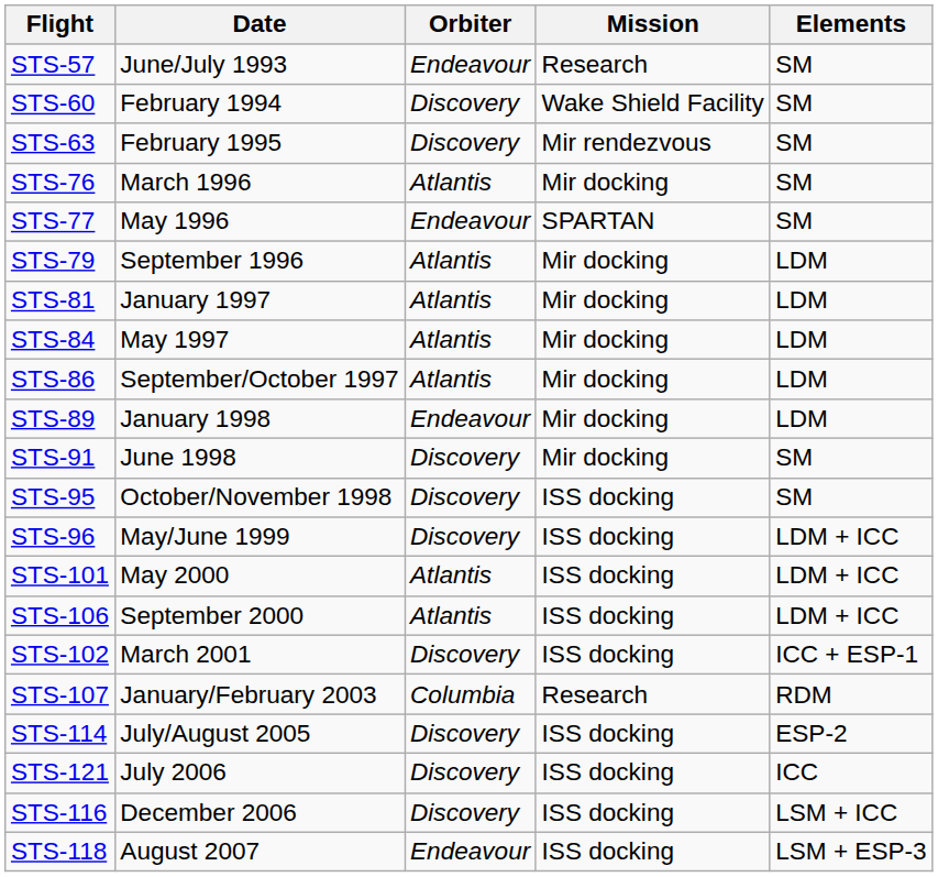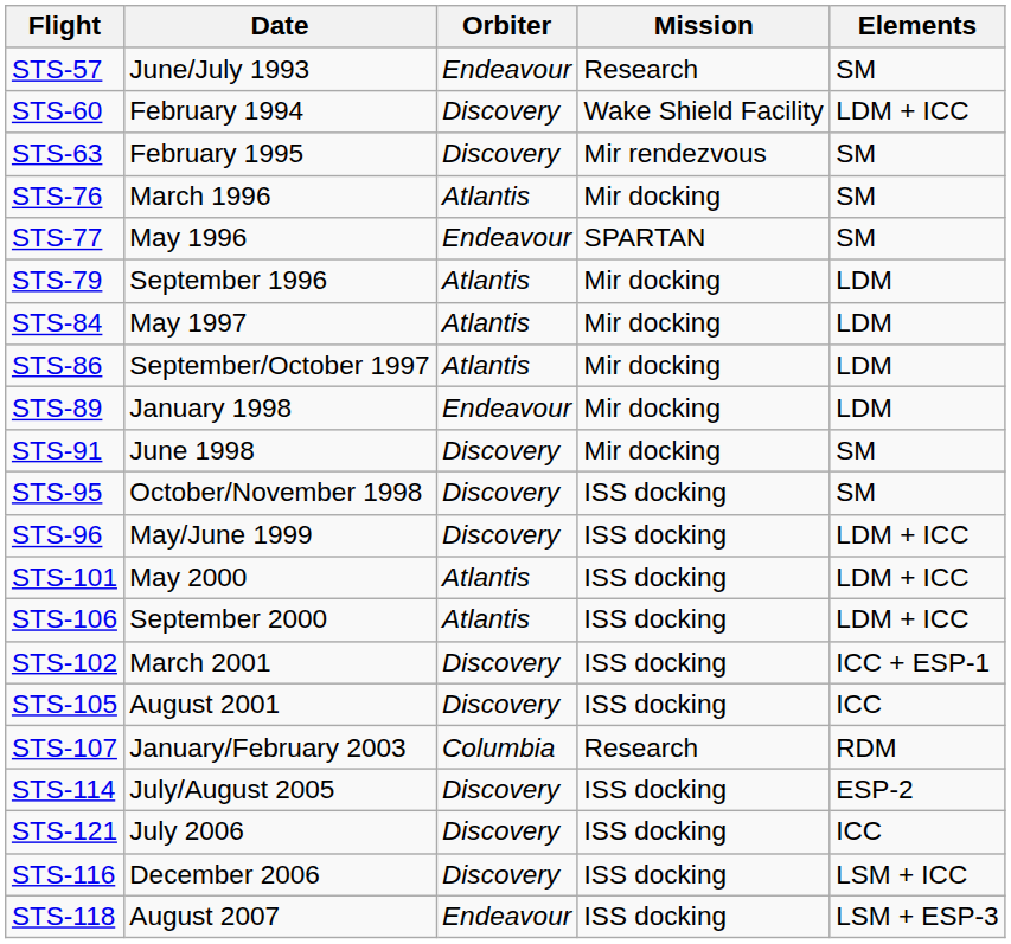STS-60 | Elements: SM -> LDM + ICC
- row: STS-81 | January 1997 | Atlantis | Mir docking | LDM
+ row: STS-105 | August 2001 | Discovery | ISS docking | ICC
